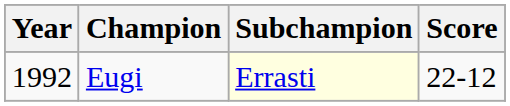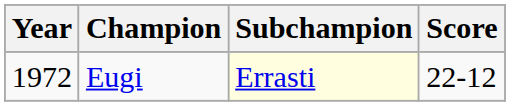Eugi | Year: 1992 -> 1972
